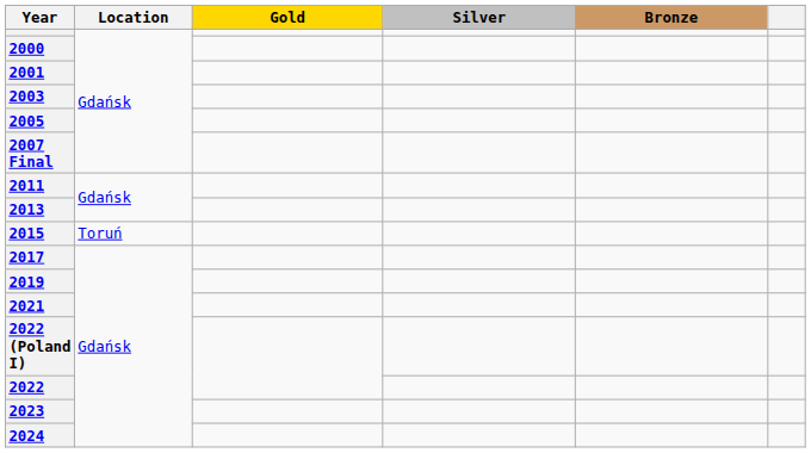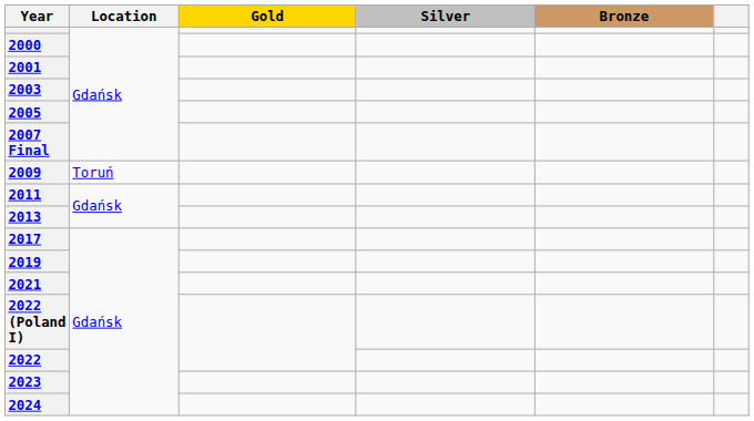+ row: 2009 | Toruń
- row: 2015 | Toruń
